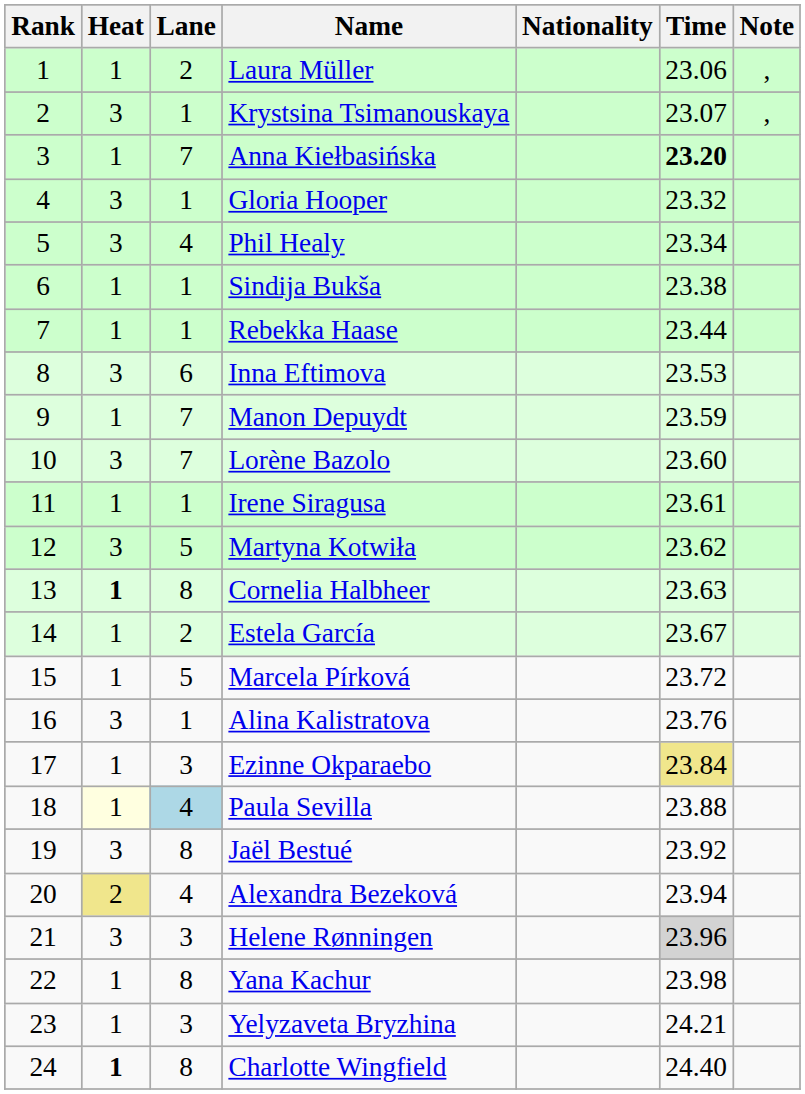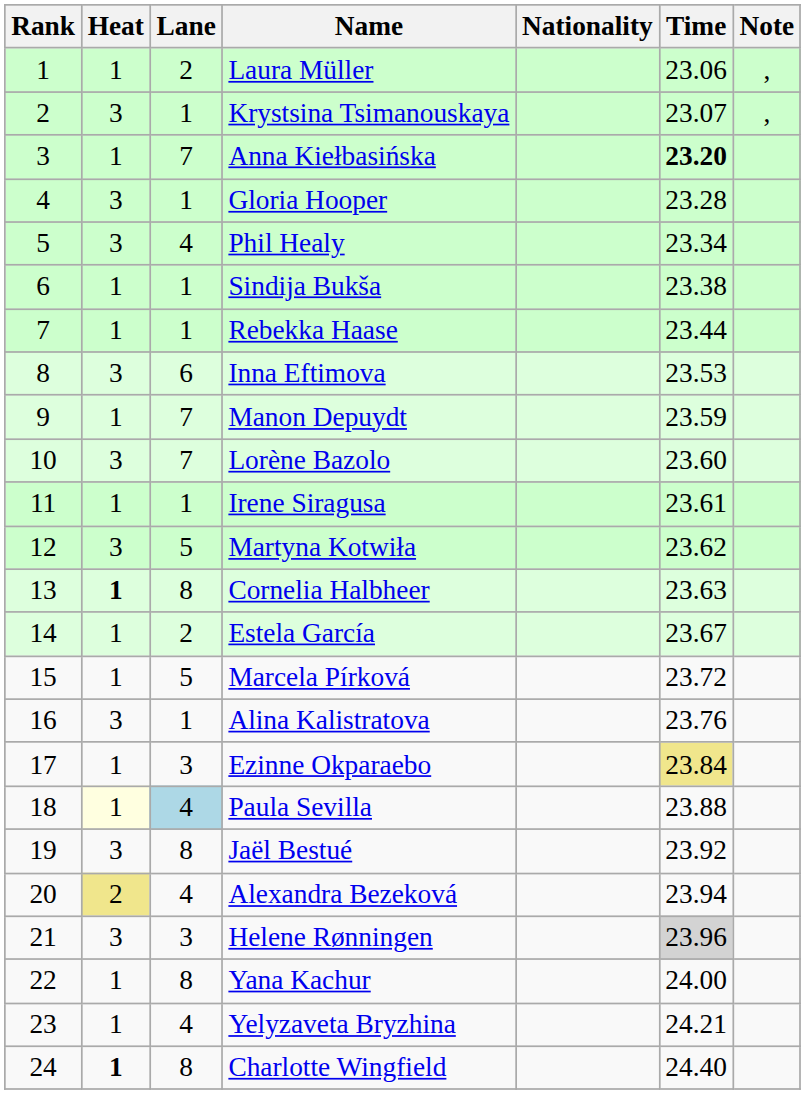Gloria Hooper | Time: 23.32 -> 23.28
Yana Kachur | Time: 23.98 -> 24.00
Yelyzaveta Bryzhina | Lane: 3 -> 4
